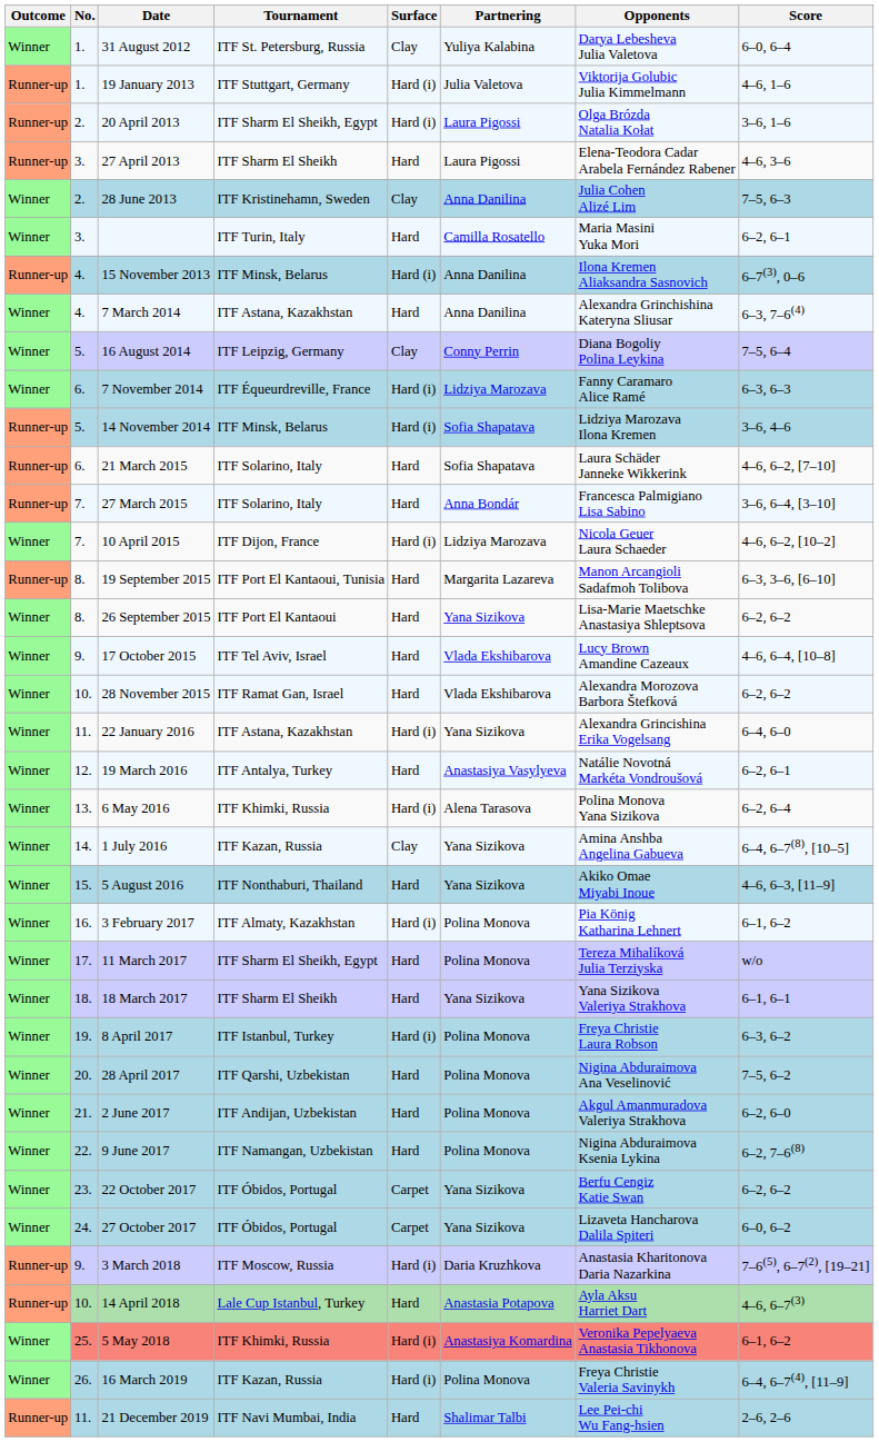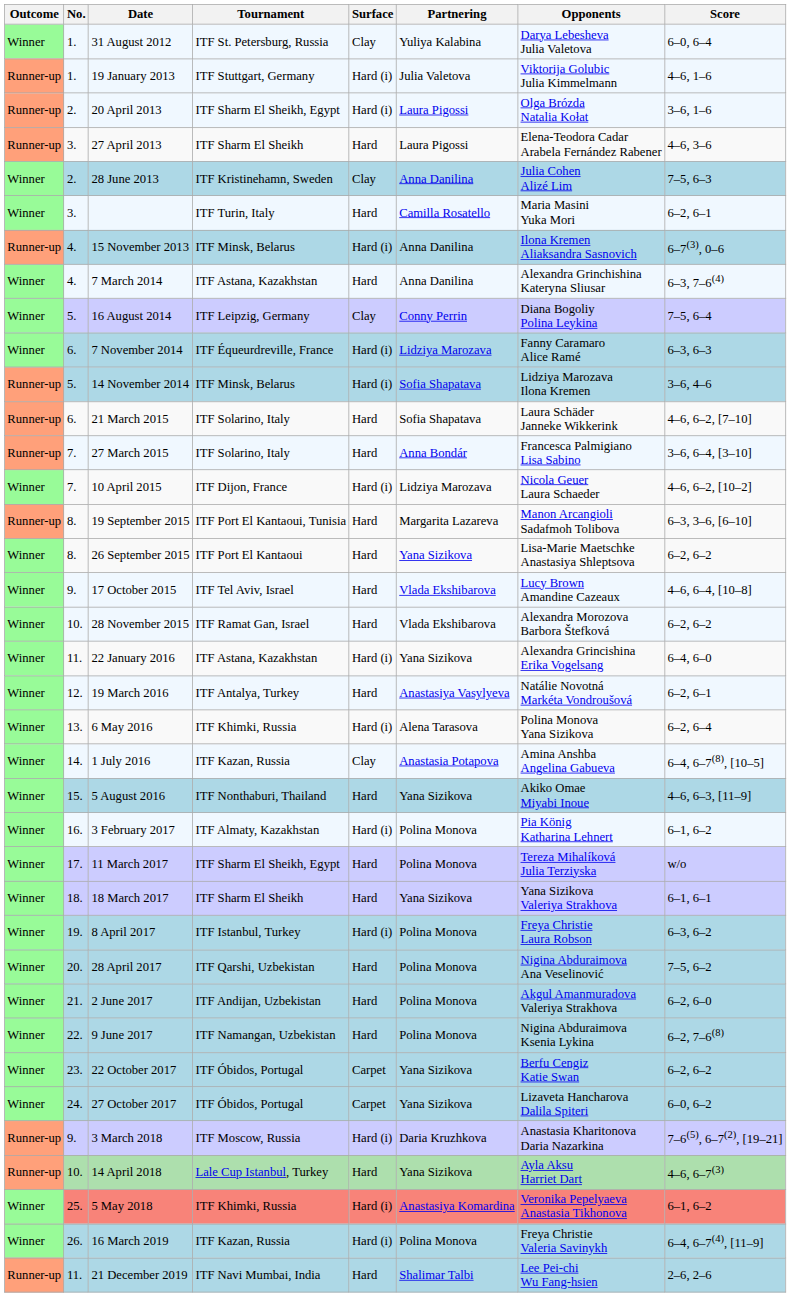1 July 2016 | Partnering: Yana Sizikova -> Anastasia Potapova
14 April 2018 | Partnering: Anastasia Potapova -> Yana Sizikova
